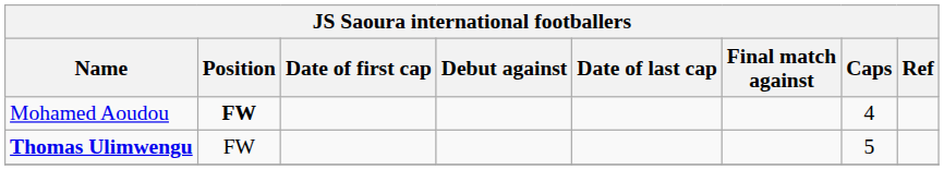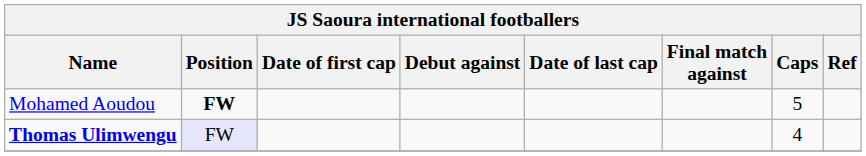Mohamed Aoudou | Caps: 4 -> 5
Thomas Ulimwengu | Position: no background -> lavender background
Thomas Ulimwengu | Caps: 5 -> 4
